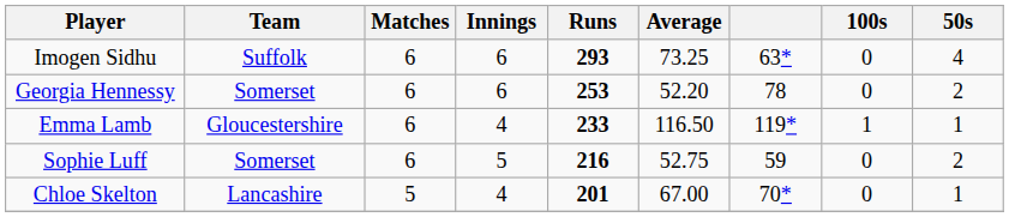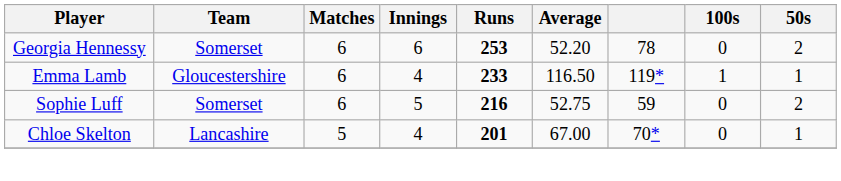- row: Imogen Sidhu | Suffolk | 6 | 6 | 293 | 73.25 | 63* | 0 | 4
